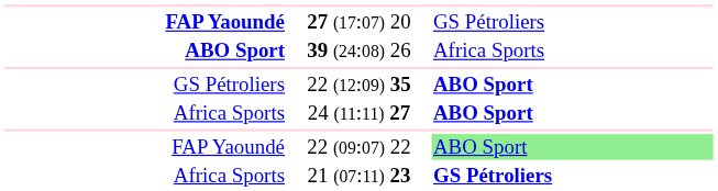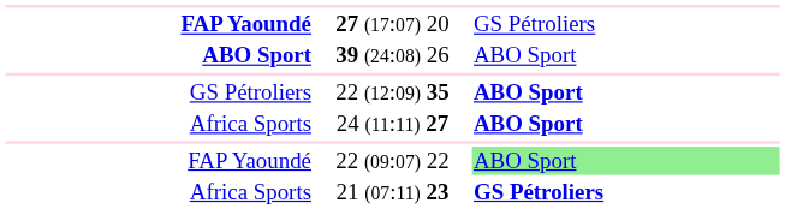39 (24:08) 26 | column 3: Africa Sports -> ABO Sport
